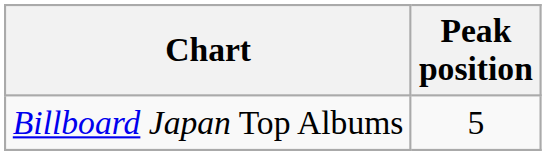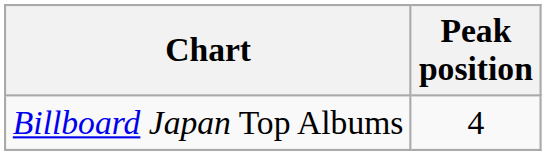Billboard Japan Top Albums | Peak position: 5 -> 4
